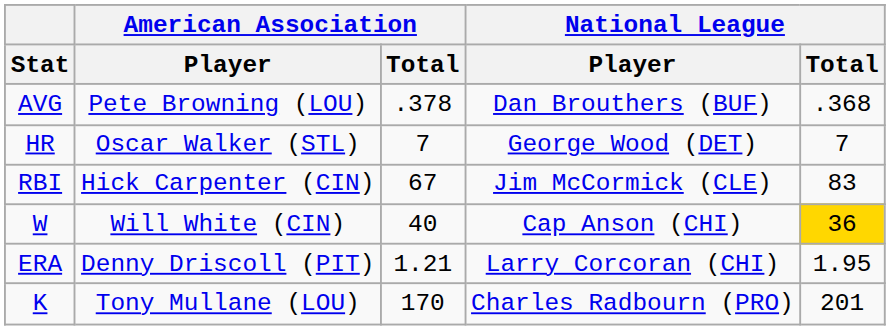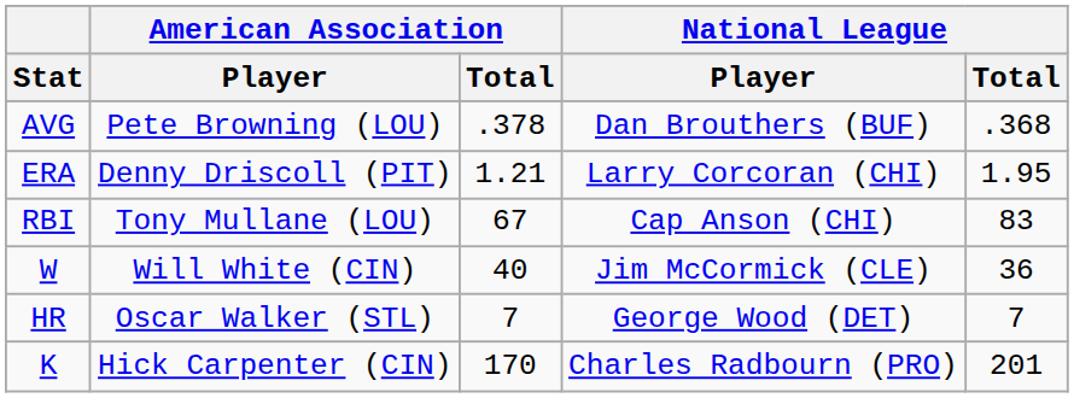rows swapped: HR <-> ERA
RBI | American Association / Player: Hick Carpenter (CIN) -> Tony Mullane (LOU)
RBI | National League / Player: Jim McCormick (CLE) -> Cap Anson (CHI)
W | National League / Player: Cap Anson (CHI) -> Jim McCormick (CLE)
W | National League / Total: gold background -> no background
K | American Association / Player: Tony Mullane (LOU) -> Hick Carpenter (CIN)
